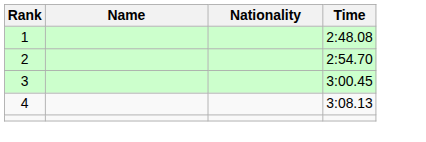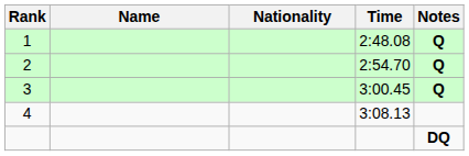+ column: Notes | Q | Q | Q | DQ
